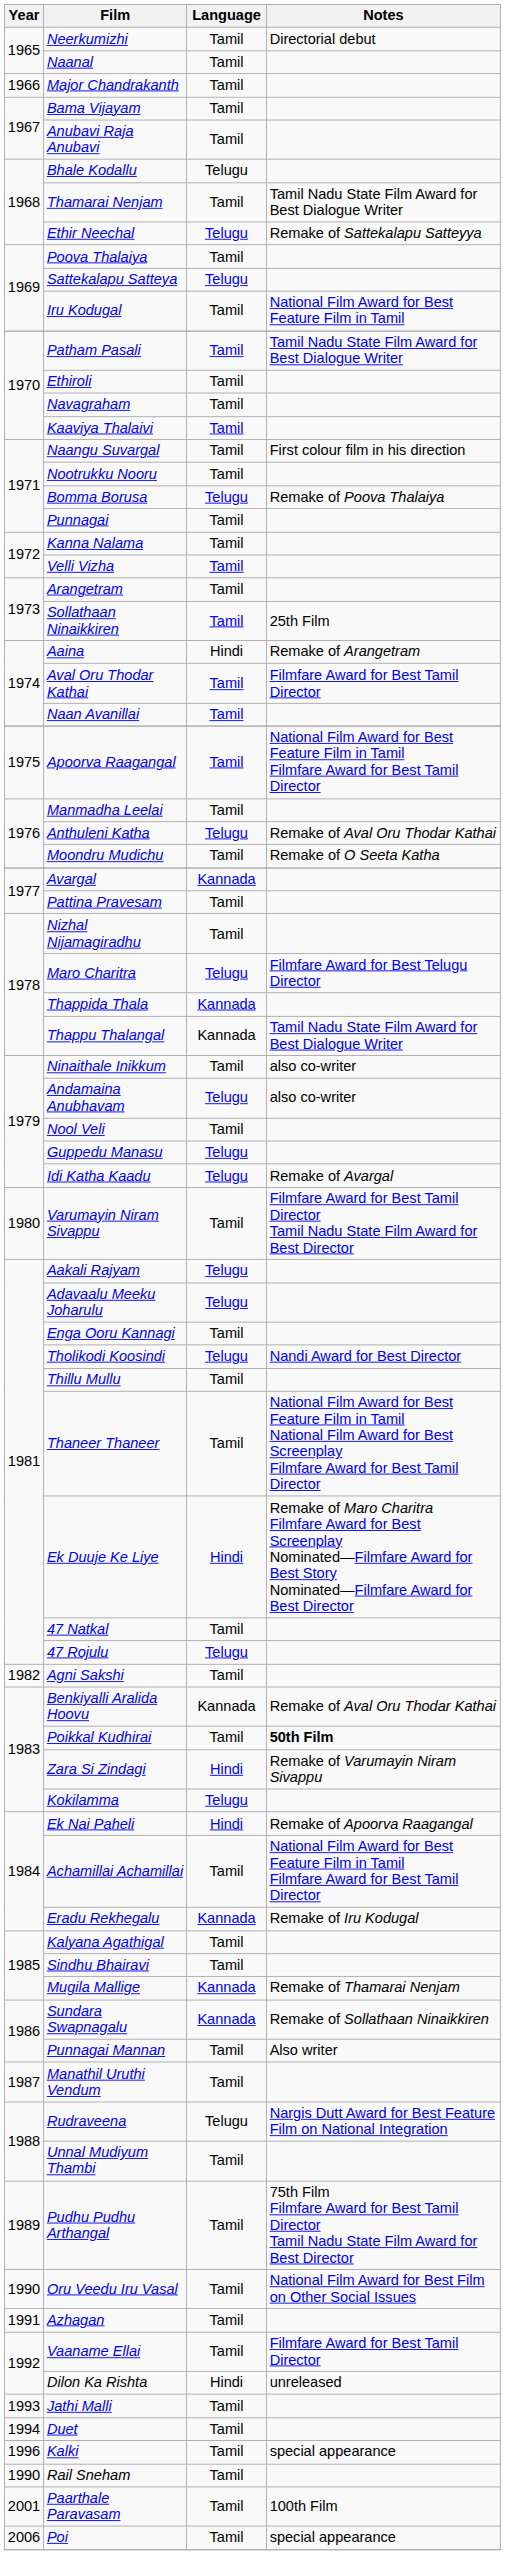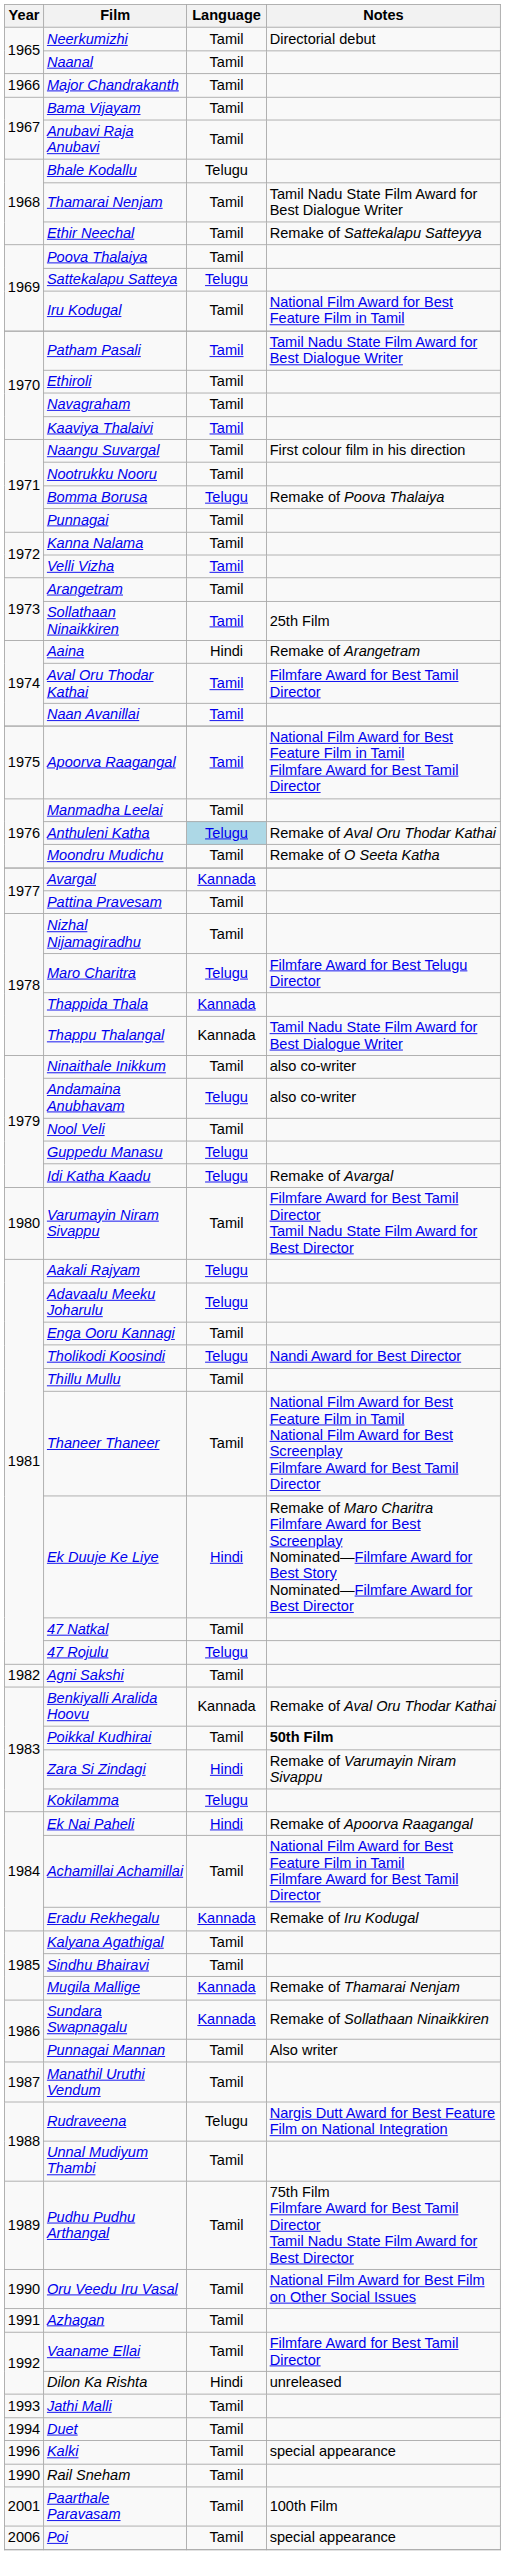Ethir Neechal | Language: Telugu -> Tamil
Anthuleni Katha | Language: no background -> lightblue background
